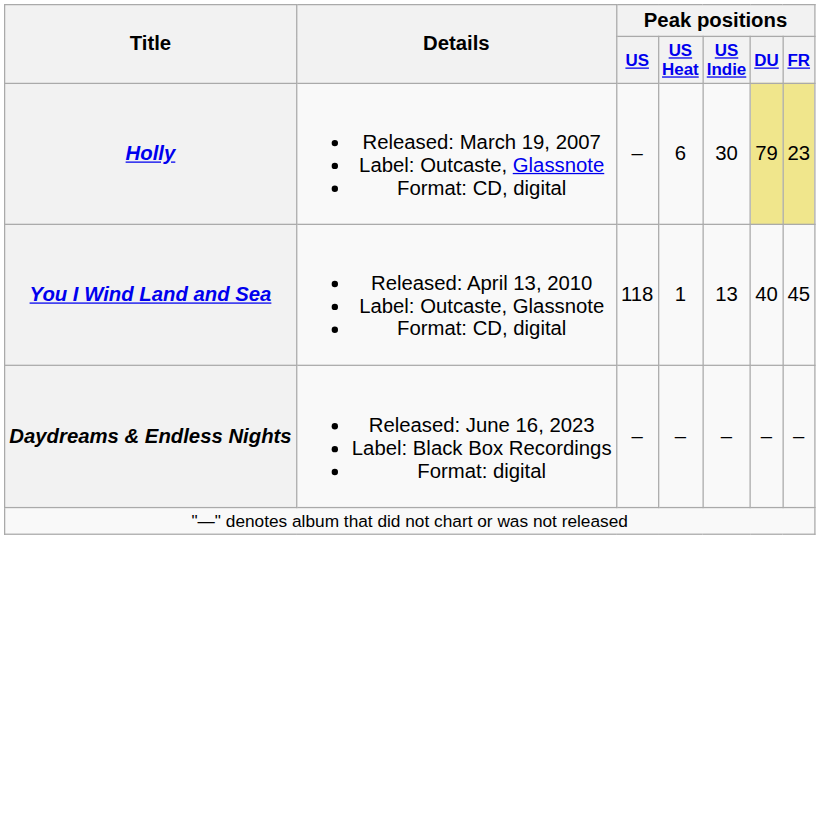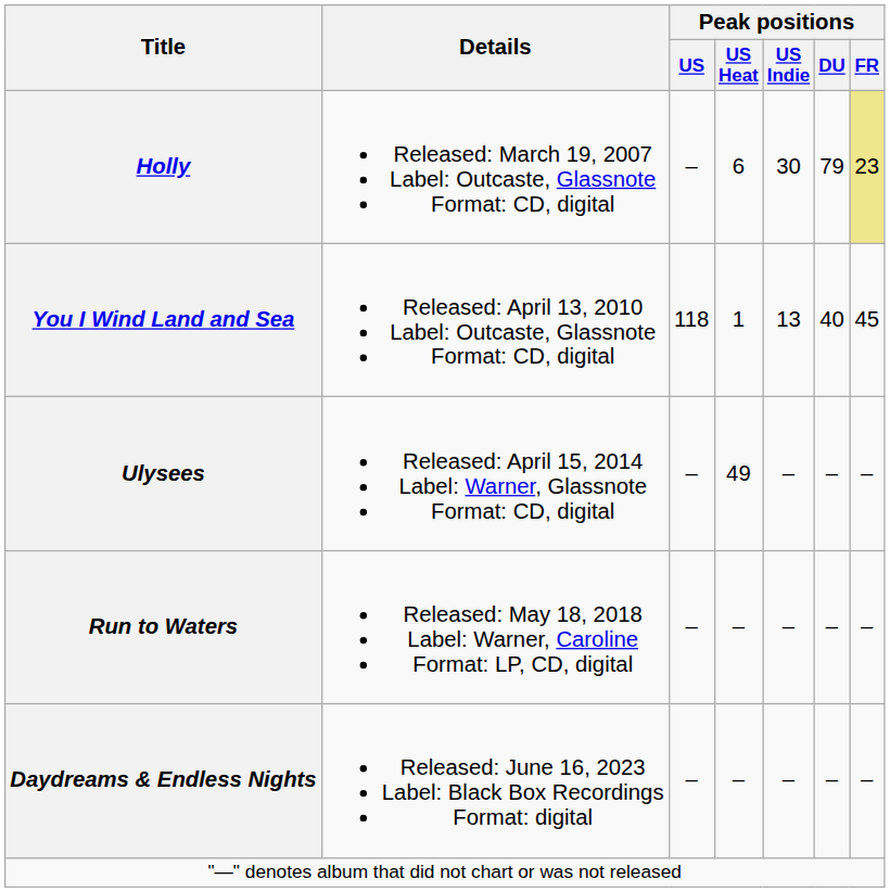Holly | Peak positions / DU: khaki background -> no background
+ row: Ulysees | Released: April 15, 2014 Label: Warner, Glassnote Format: CD, digital | – | 49 | – | – | –
+ row: Run to Waters | Released: May 18, 2018 Label: Warner, Caroline Format: LP, CD, digital | – | – | – | – | –
